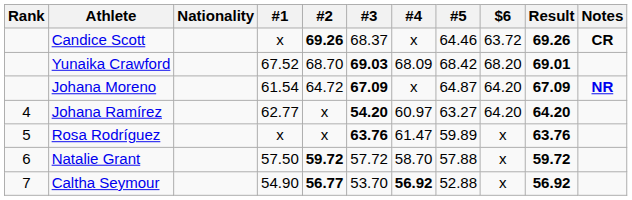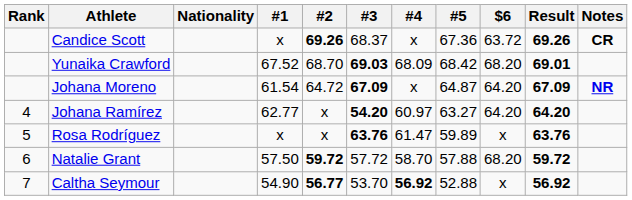Candice Scott | #5: 64.46 -> 67.36
Natalie Grant | $6: x -> 68.20
